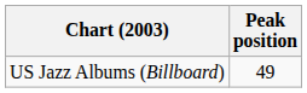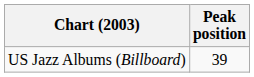US Jazz Albums (Billboard) | Peak position: 49 -> 39
